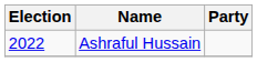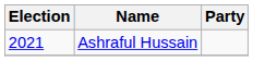Ashraful Hussain | Election: 2022 -> 2021
